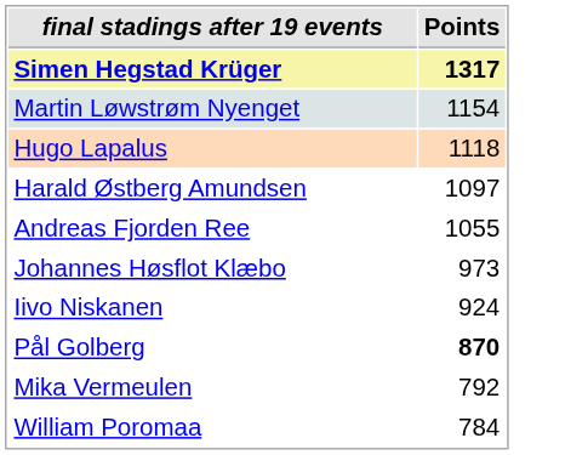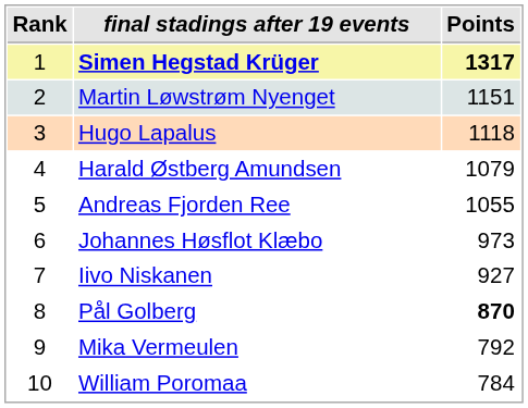+ column: Rank | 1 | 2 | 3 | 4 | 5 | 6 | 7 | 8 | 9 | 10
Martin Løwstrøm Nyenget | Points: 1154 -> 1151
Harald Østberg Amundsen | Points: 1097 -> 1079
Iivo Niskanen | Points: 924 -> 927
